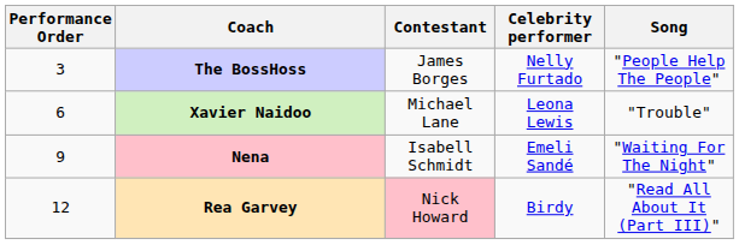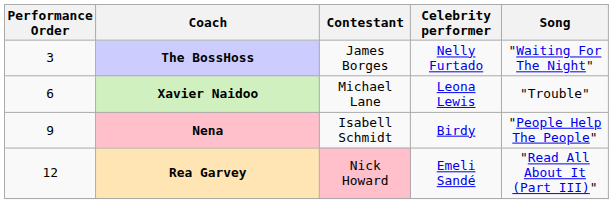The BossHoss | Song: "People Help The People" -> "Waiting For The Night"
Nena | Celebrity performer: Emeli Sandé -> Birdy
Nena | Song: "Waiting For The Night" -> "People Help The People"
Rea Garvey | Celebrity performer: Birdy -> Emeli Sandé
